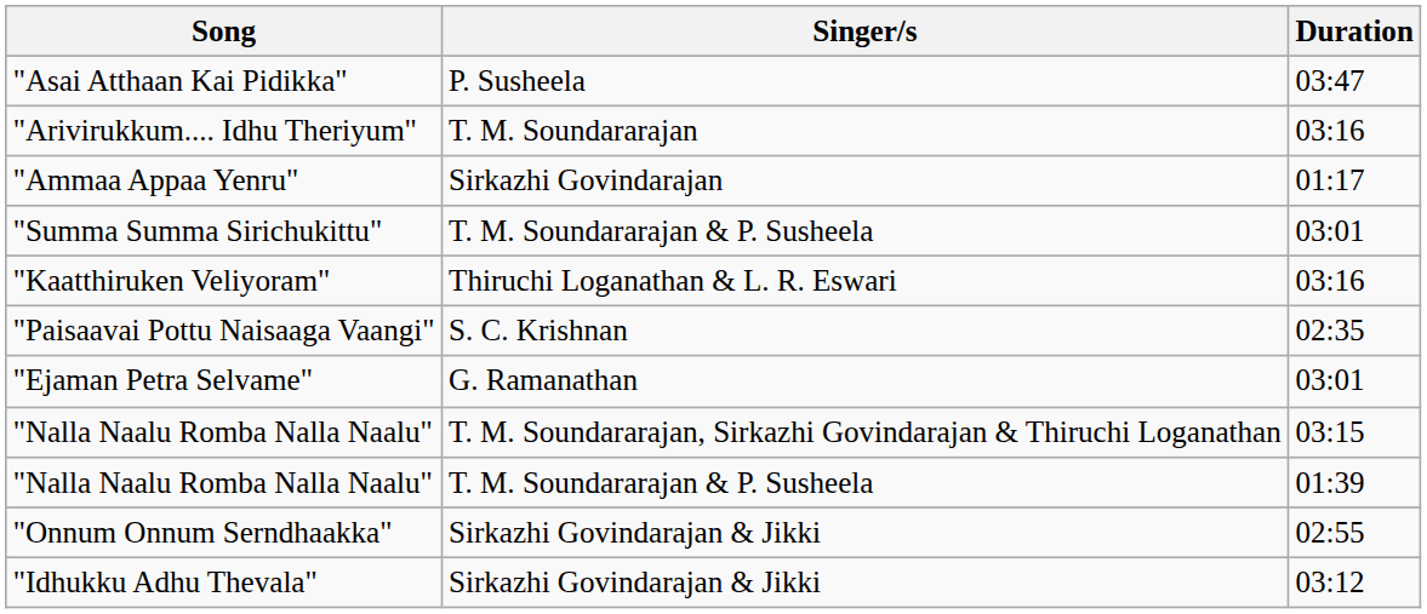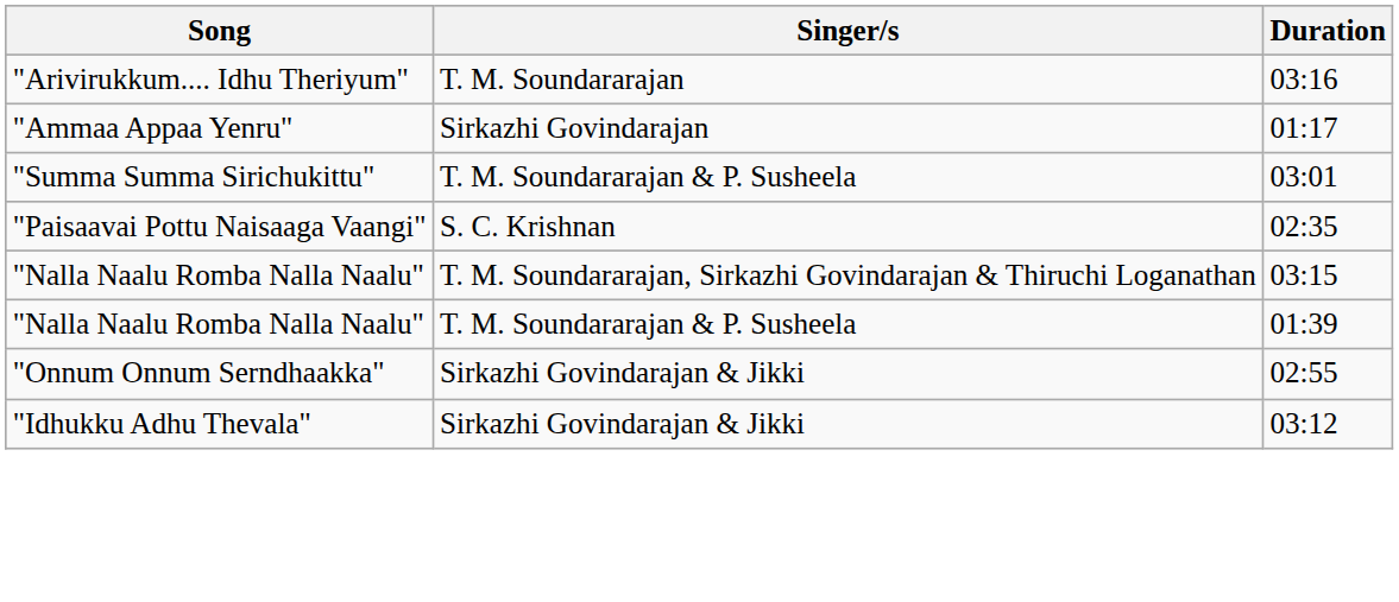- row: "Asai Atthaan Kai Pidikka" | P. Susheela | 03:47
- row: "Kaatthiruken Veliyoram" | Thiruchi Loganathan & L. R. Eswari | 03:16
- row: "Ejaman Petra Selvame" | G. Ramanathan | 03:01
